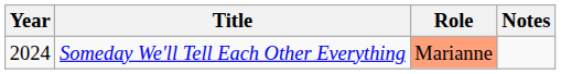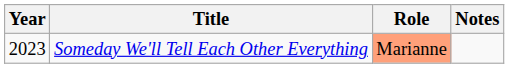Someday We'll Tell Each Other Everything | Year: 2024 -> 2023
